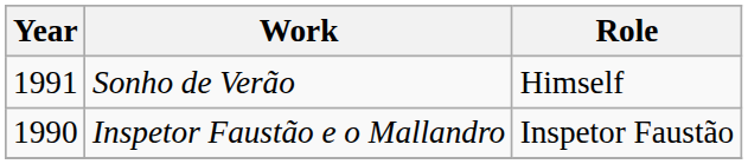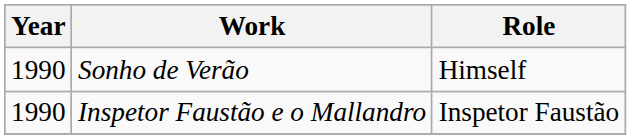Sonho de Verão | Year: 1991 -> 1990
